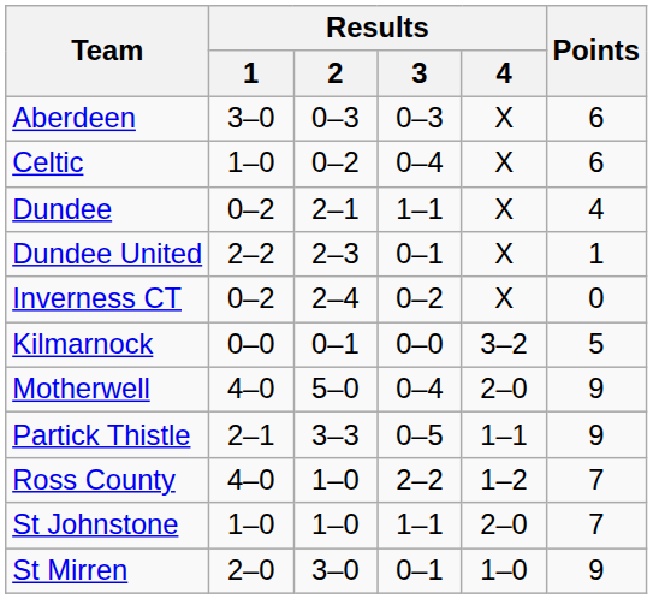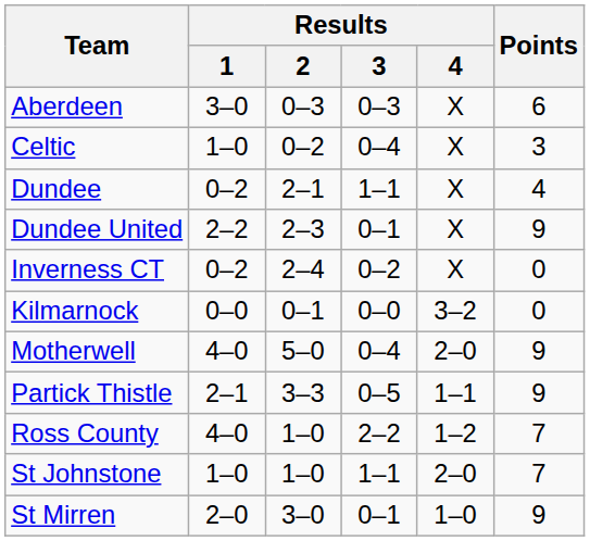Celtic | Points: 6 -> 3
Dundee United | Points: 1 -> 9
Kilmarnock | Points: 5 -> 0
